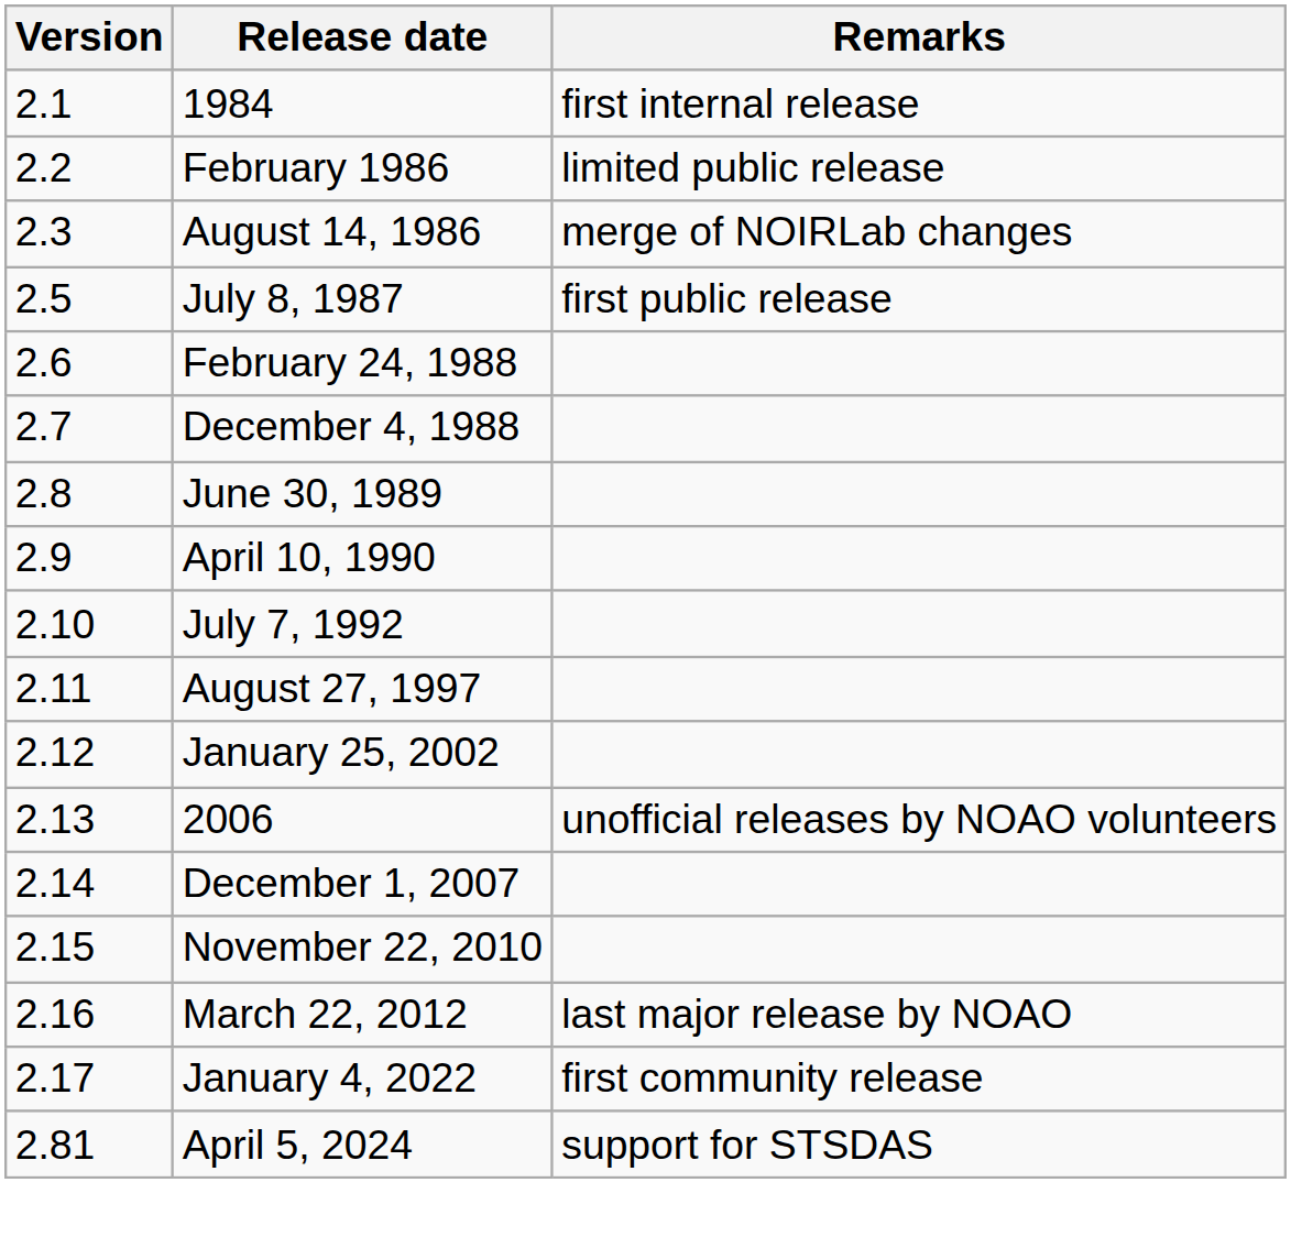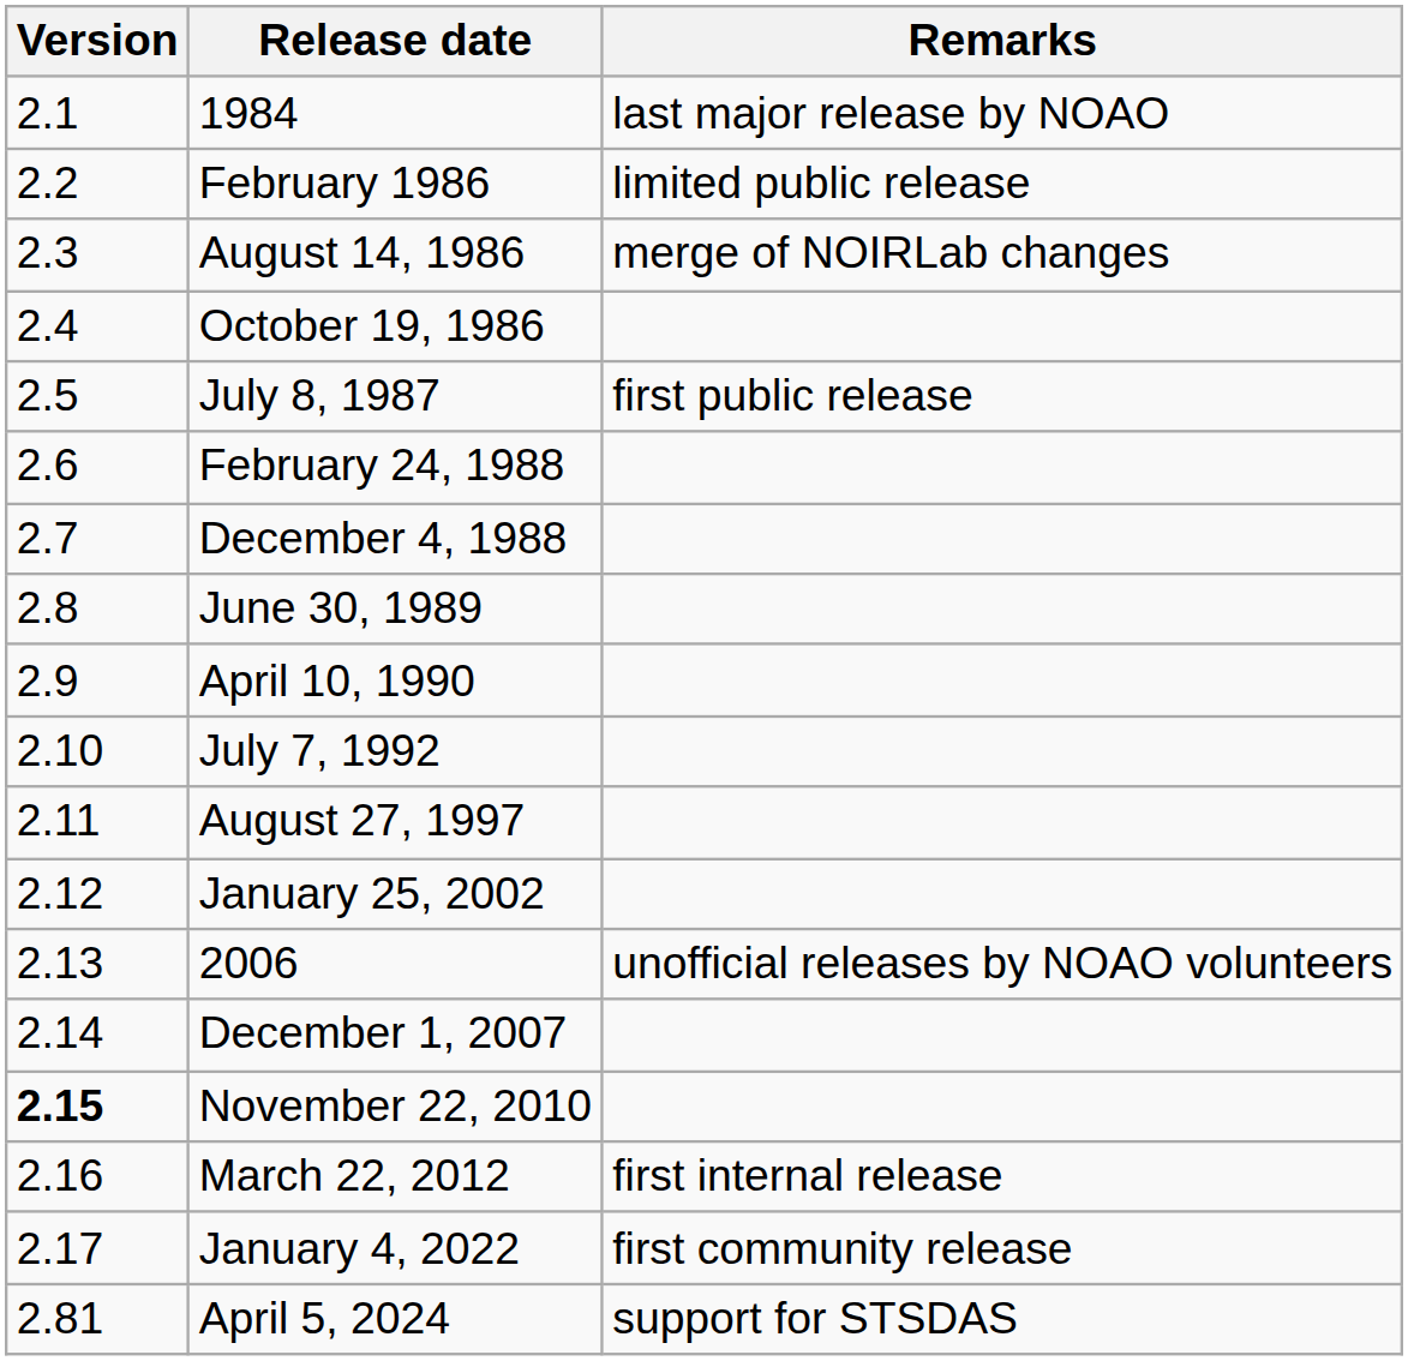1984 | Remarks: first internal release -> last major release by NOAO
+ row: 2.4 | October 19, 1986
November 22, 2010 | Version: normal -> bold
March 22, 2012 | Remarks: last major release by NOAO -> first internal release
